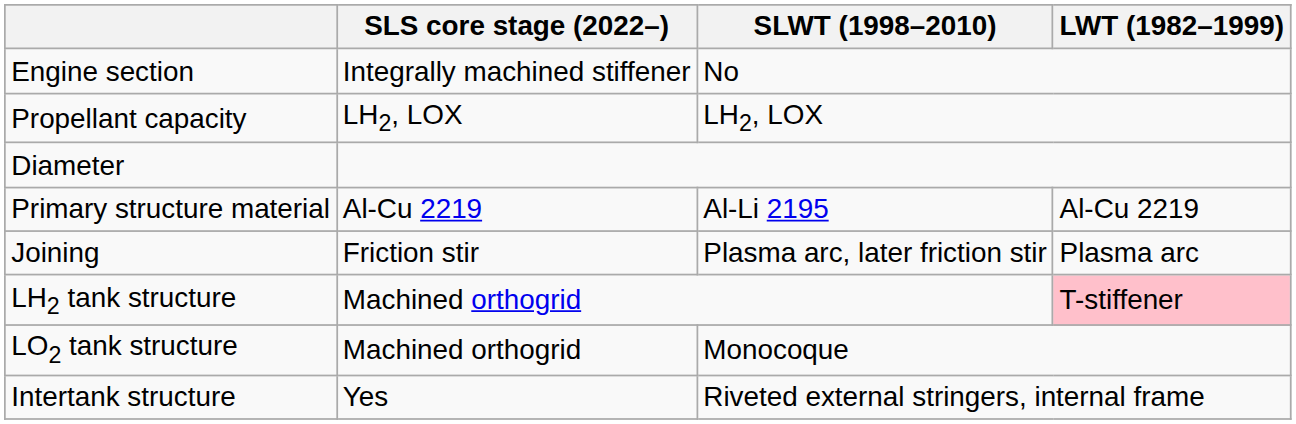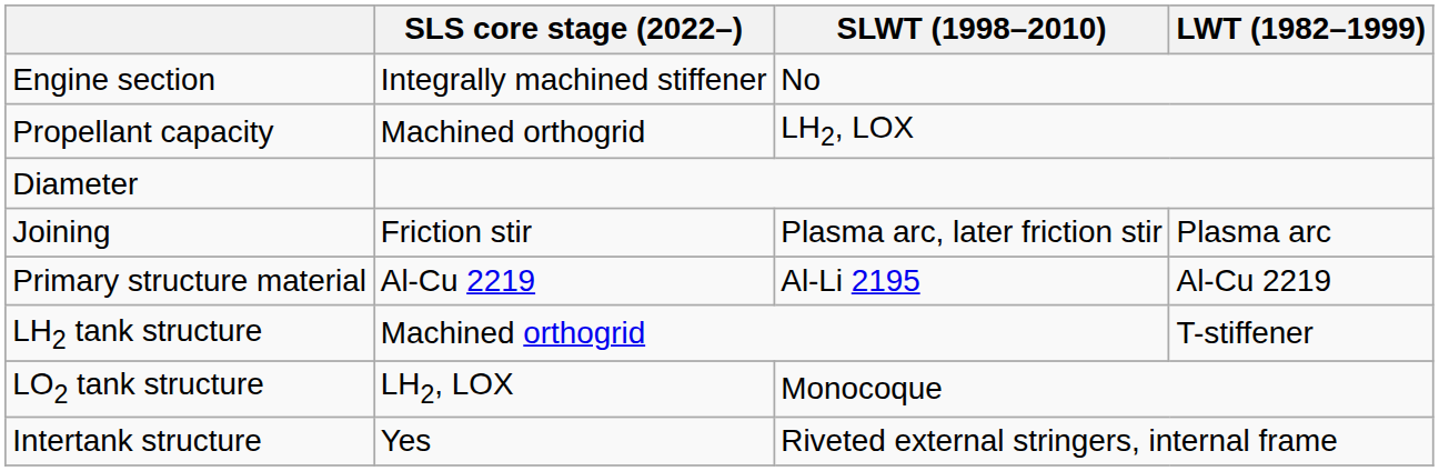Propellant capacity | SLS core stage (2022–): LH2, LOX -> Machined orthogrid
rows swapped: Primary structure material <-> Joining
LH2 tank structure | LWT (1982–1999): pink background -> no background
LO2 tank structure | SLS core stage (2022–): Machined orthogrid -> LH2, LOX
